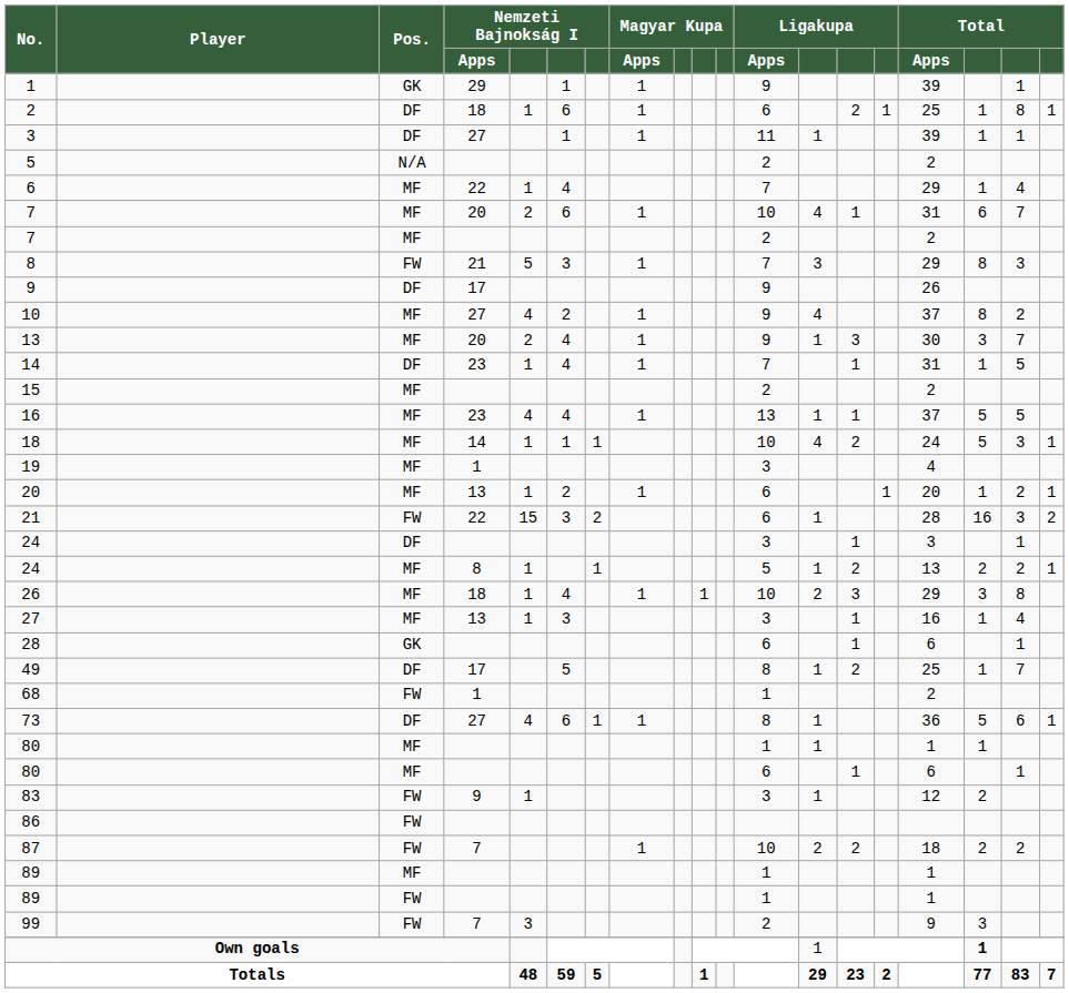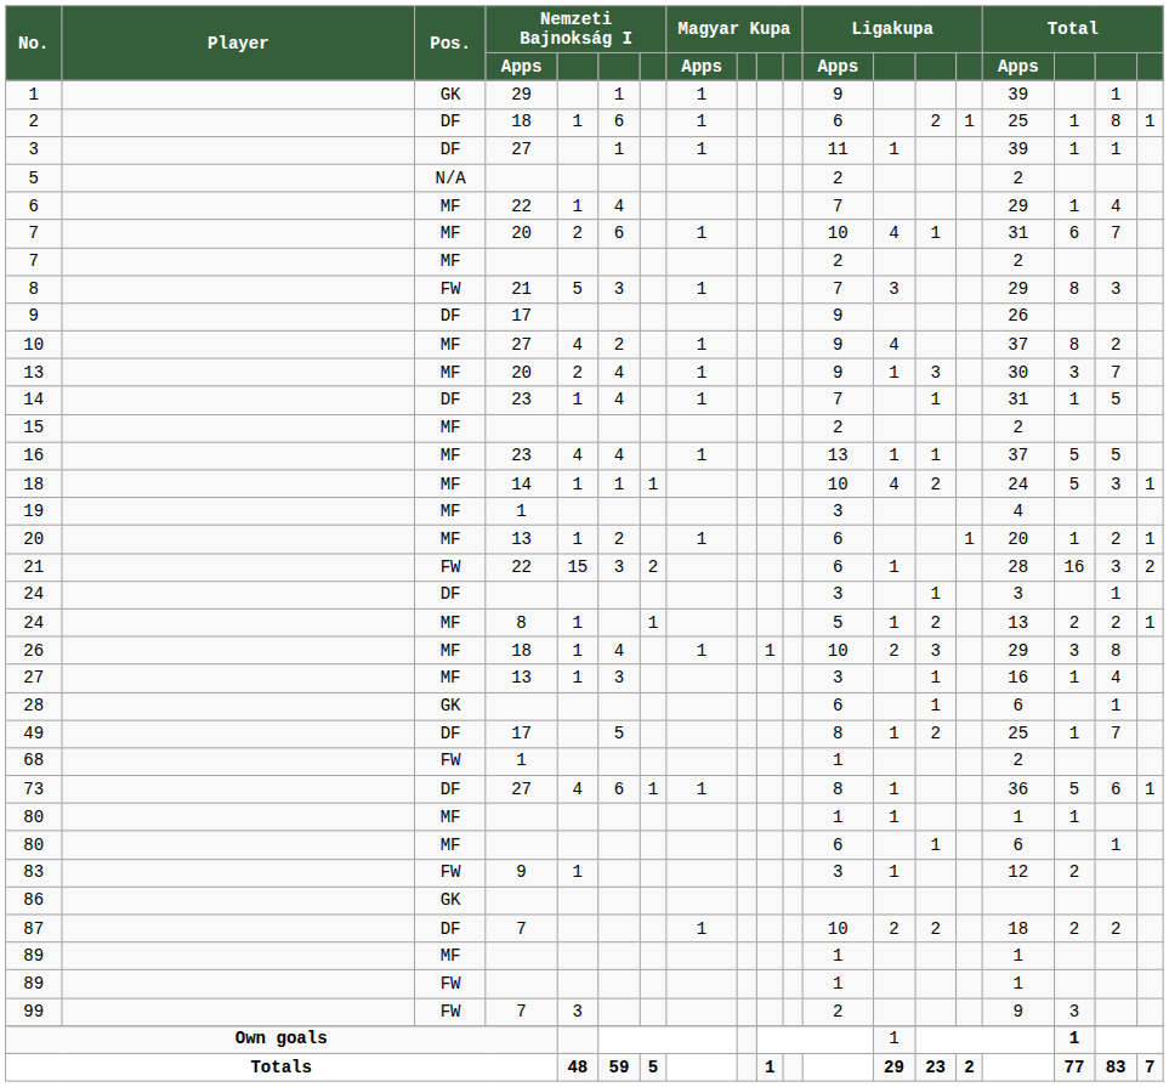86 | Pos.: FW -> GK
87 | Pos.: FW -> DF
